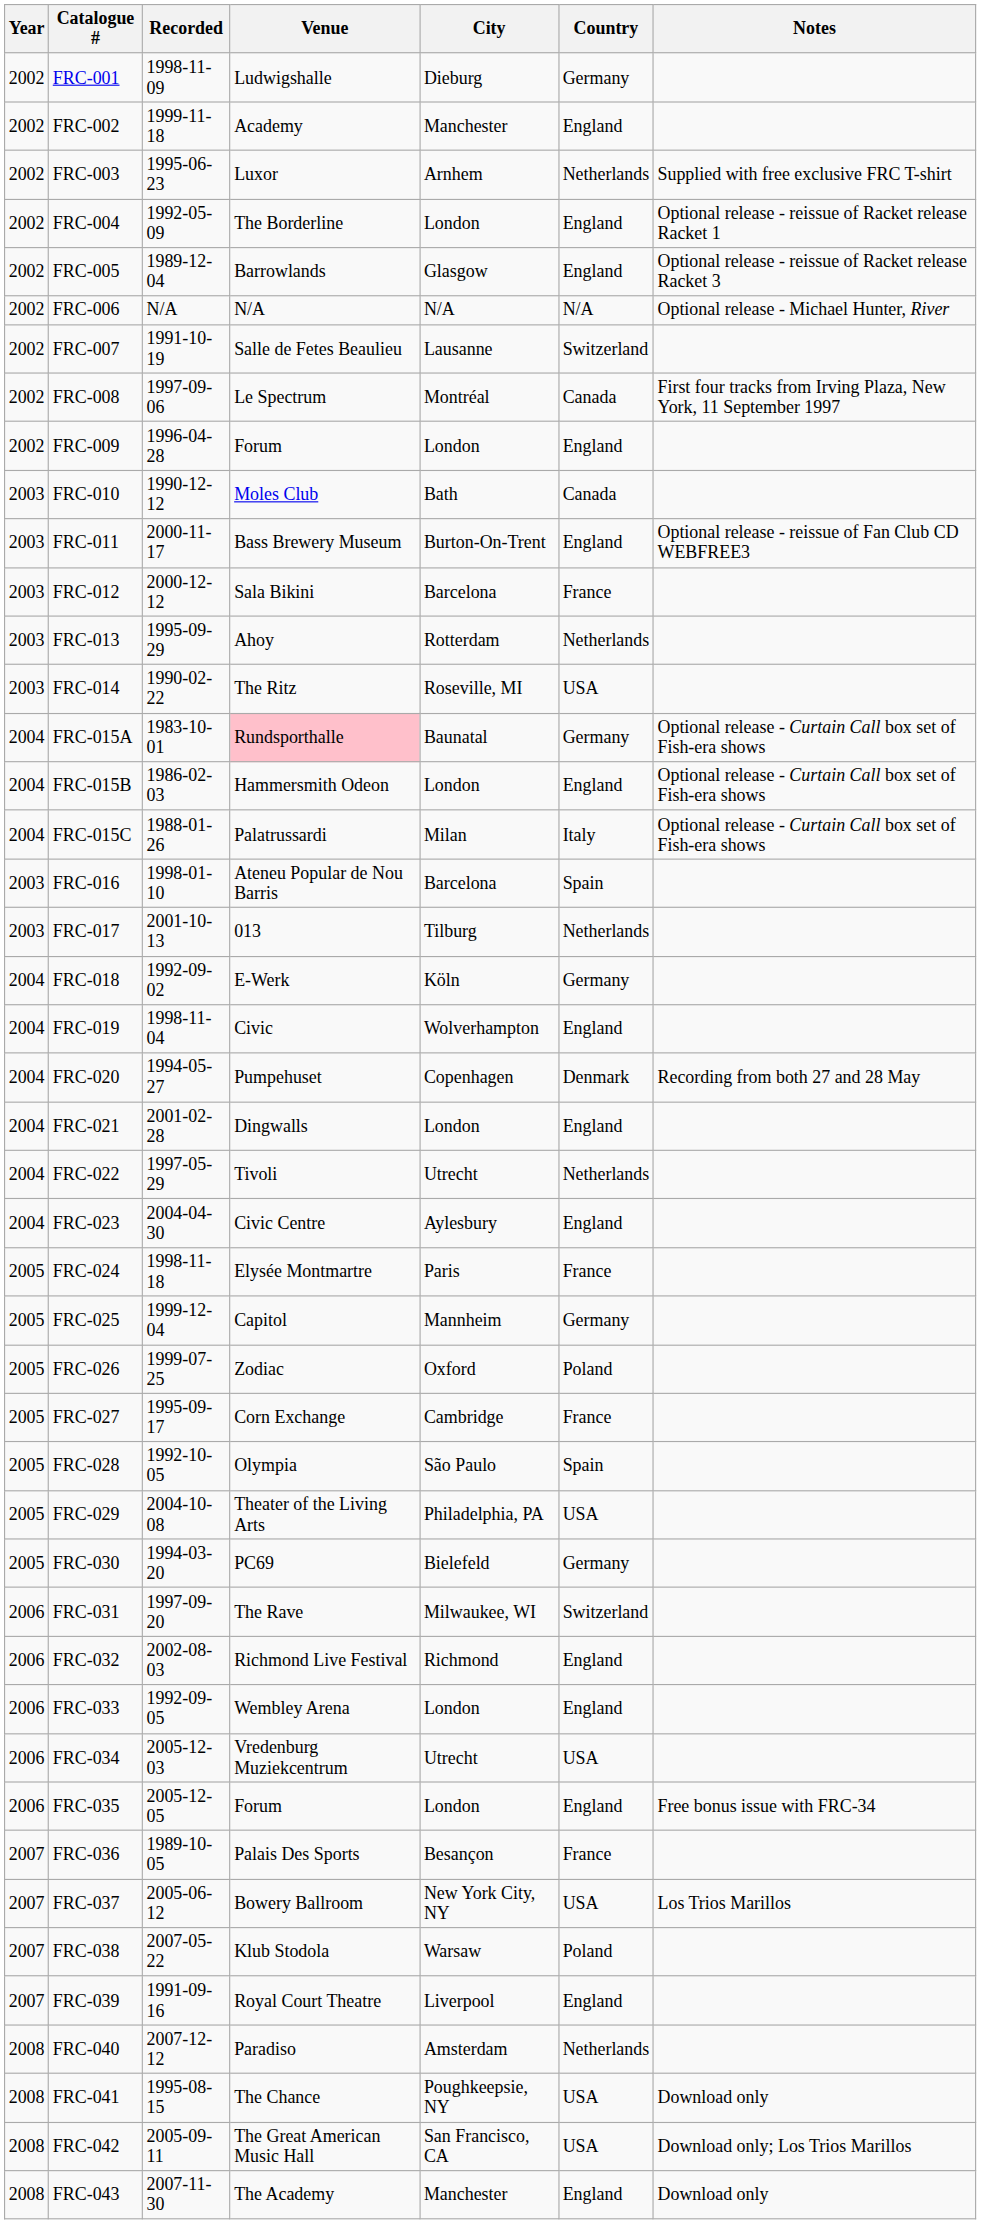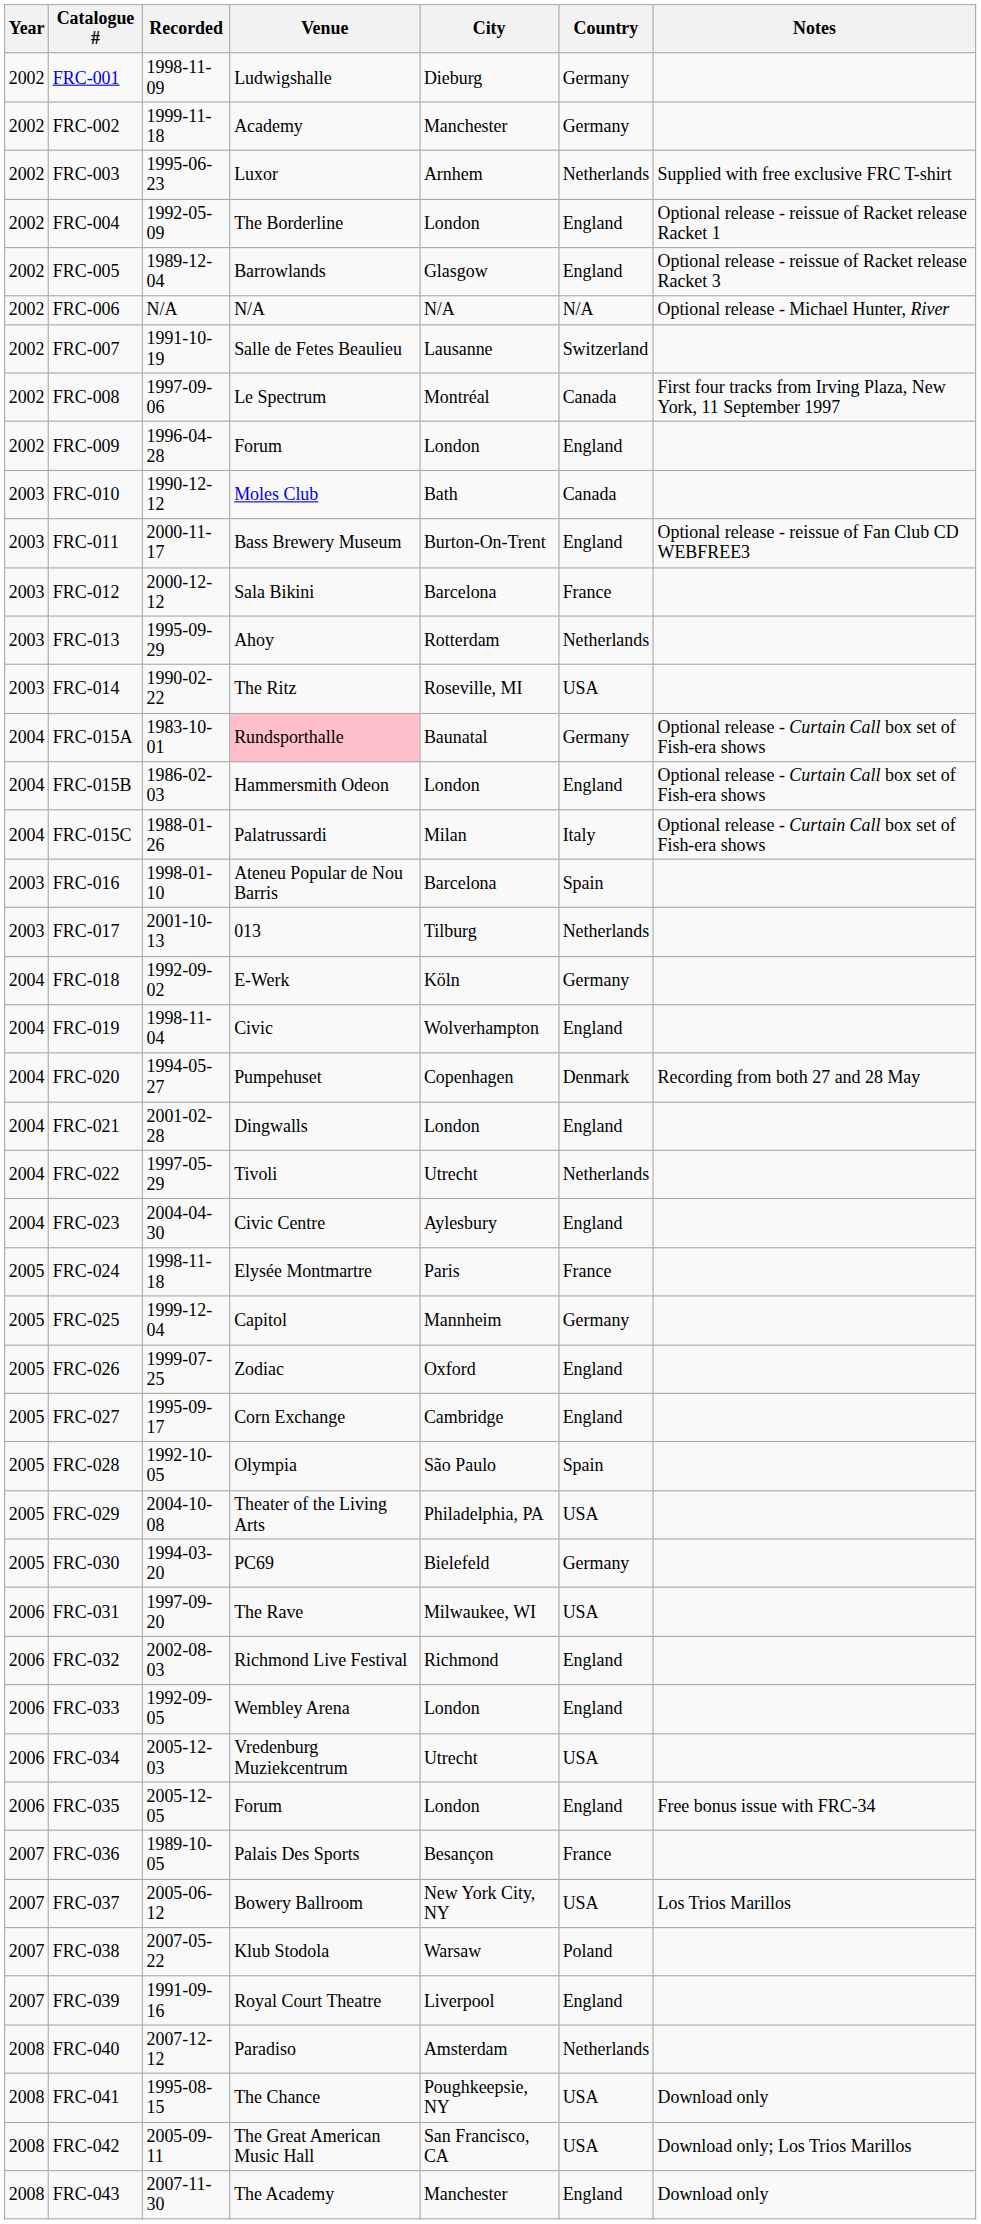FRC-002 | Country: England -> Germany
FRC-026 | Country: Poland -> England
FRC-027 | Country: France -> England
FRC-031 | Country: Switzerland -> USA
